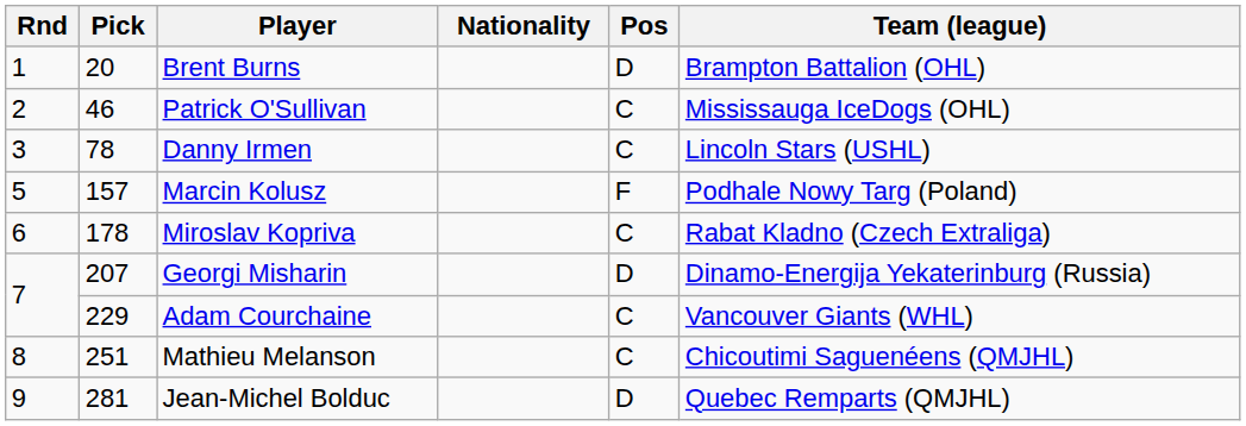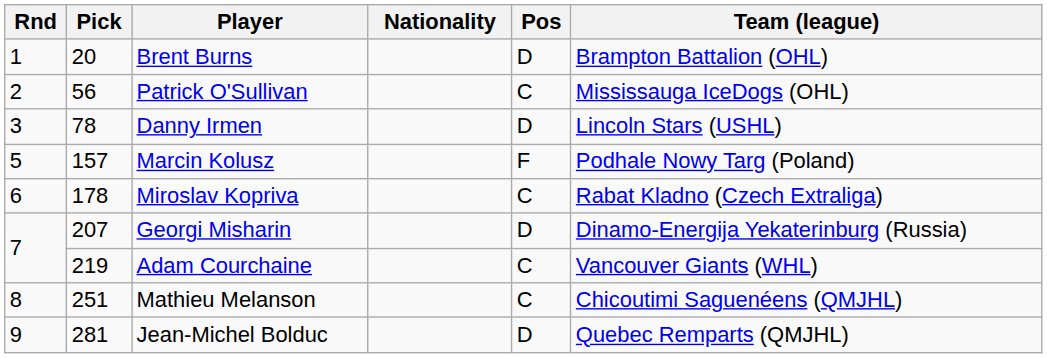Patrick O'Sullivan | Pick: 46 -> 56
Danny Irmen | Pos: C -> D
Adam Courchaine | Pick: 229 -> 219
